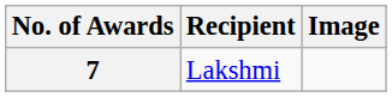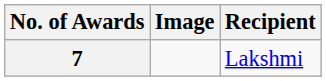columns swapped: Recipient <-> Image
